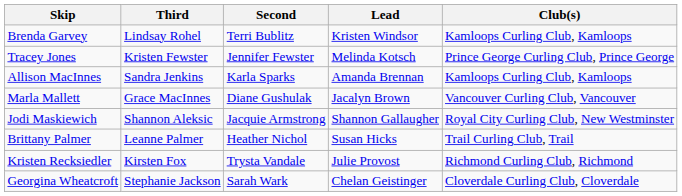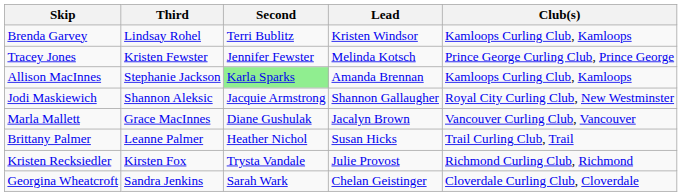Allison MacInnes | Third: Sandra Jenkins -> Stephanie Jackson
Allison MacInnes | Second: no background -> lightgreen background
rows swapped: Marla Mallett <-> Jodi Maskiewich
Georgina Wheatcroft | Third: Stephanie Jackson -> Sandra Jenkins
